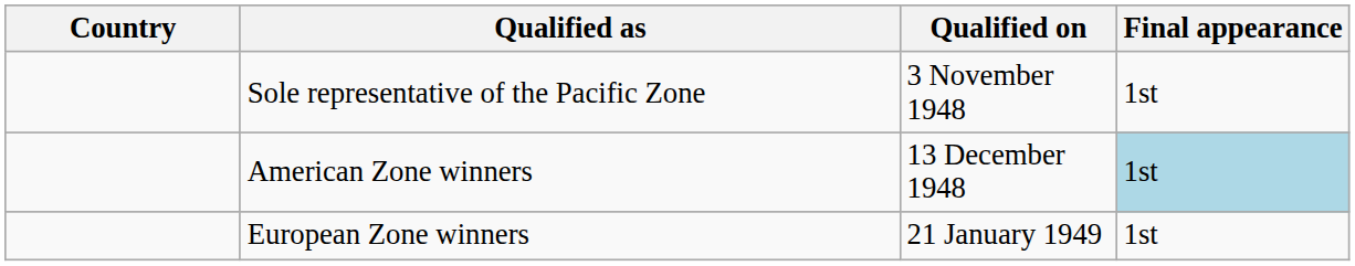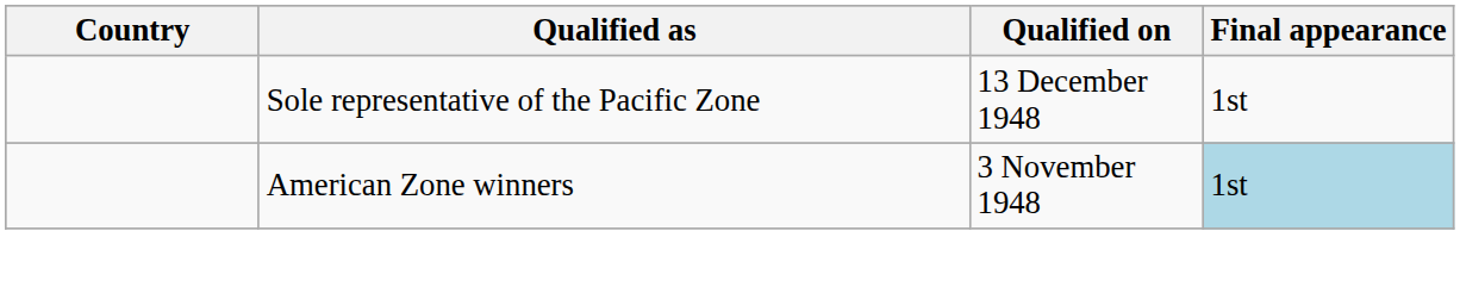Sole representative of the Pacific Zone | Qualified on: 3 November 1948 -> 13 December 1948
American Zone winners | Qualified on: 13 December 1948 -> 3 November 1948
- row: European Zone winners | 21 January 1949 | 1st
